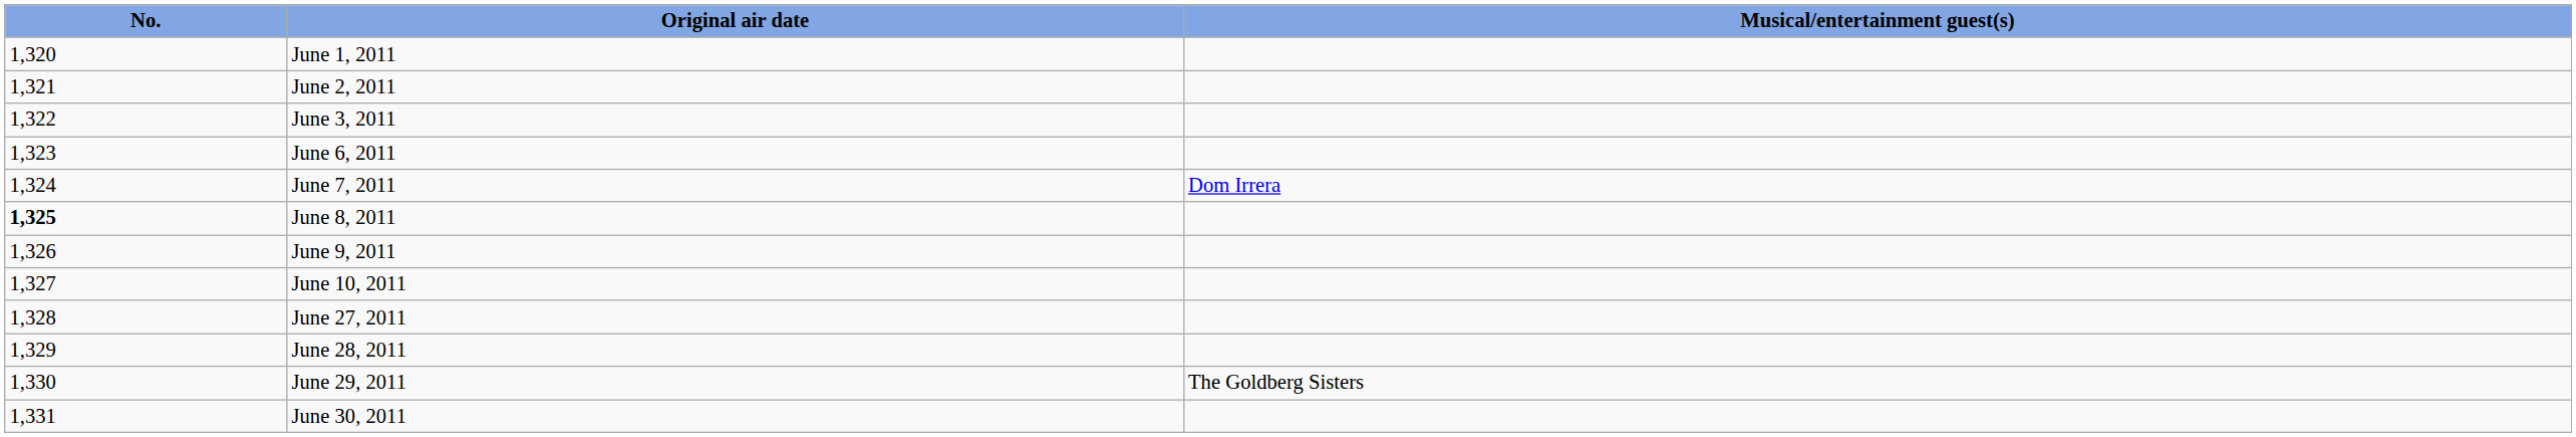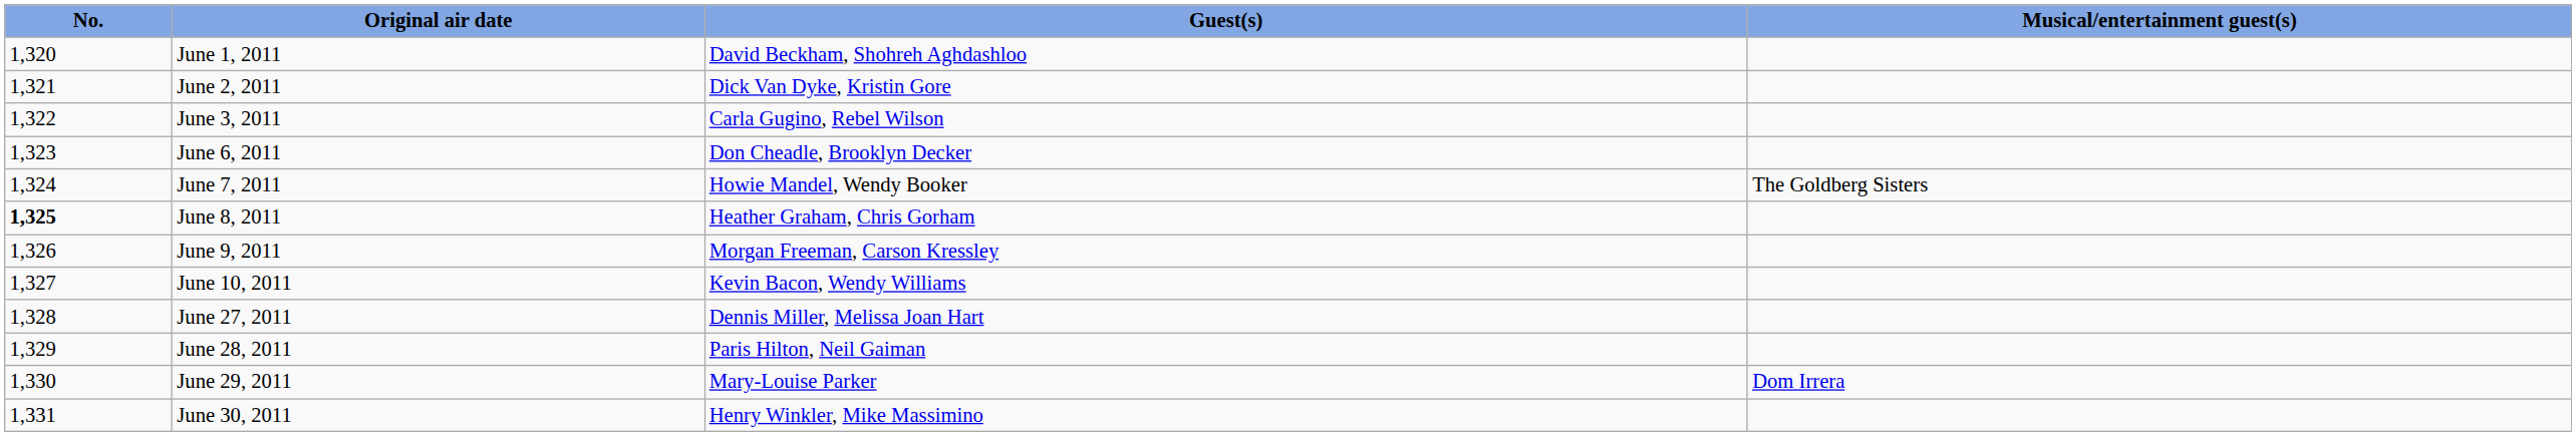+ column: Guest(s) | David Beckham, Shohreh Aghdashloo | Dick Van Dyke, Kristin Gore | Carla Gugino, Rebel Wilson | Don Cheadle, Brooklyn Decker | Howie Mandel, Wendy Booker | Heather Graham, Chris Gorham | Morgan Freeman, Carson Kressley | Kevin Bacon, Wendy Williams | Dennis Miller, Melissa Joan Hart | Paris Hilton, Neil Gaiman | Mary-Louise Parker | Henry Winkler, Mike Massimino
June 7, 2011 | Musical/entertainment guest(s): Dom Irrera -> The Goldberg Sisters
June 29, 2011 | Musical/entertainment guest(s): The Goldberg Sisters -> Dom Irrera
